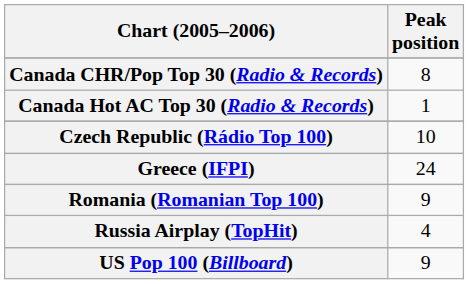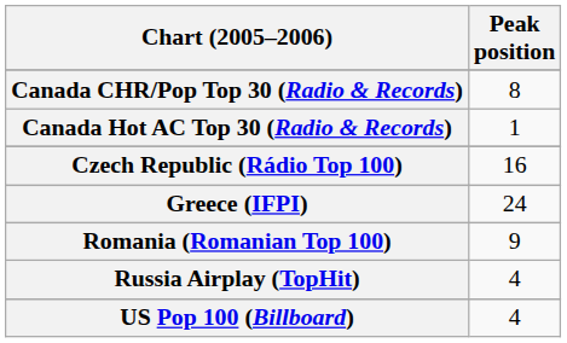Czech Republic (Rádio Top 100) | Peak position: 10 -> 16
US Pop 100 (Billboard) | Peak position: 9 -> 4
